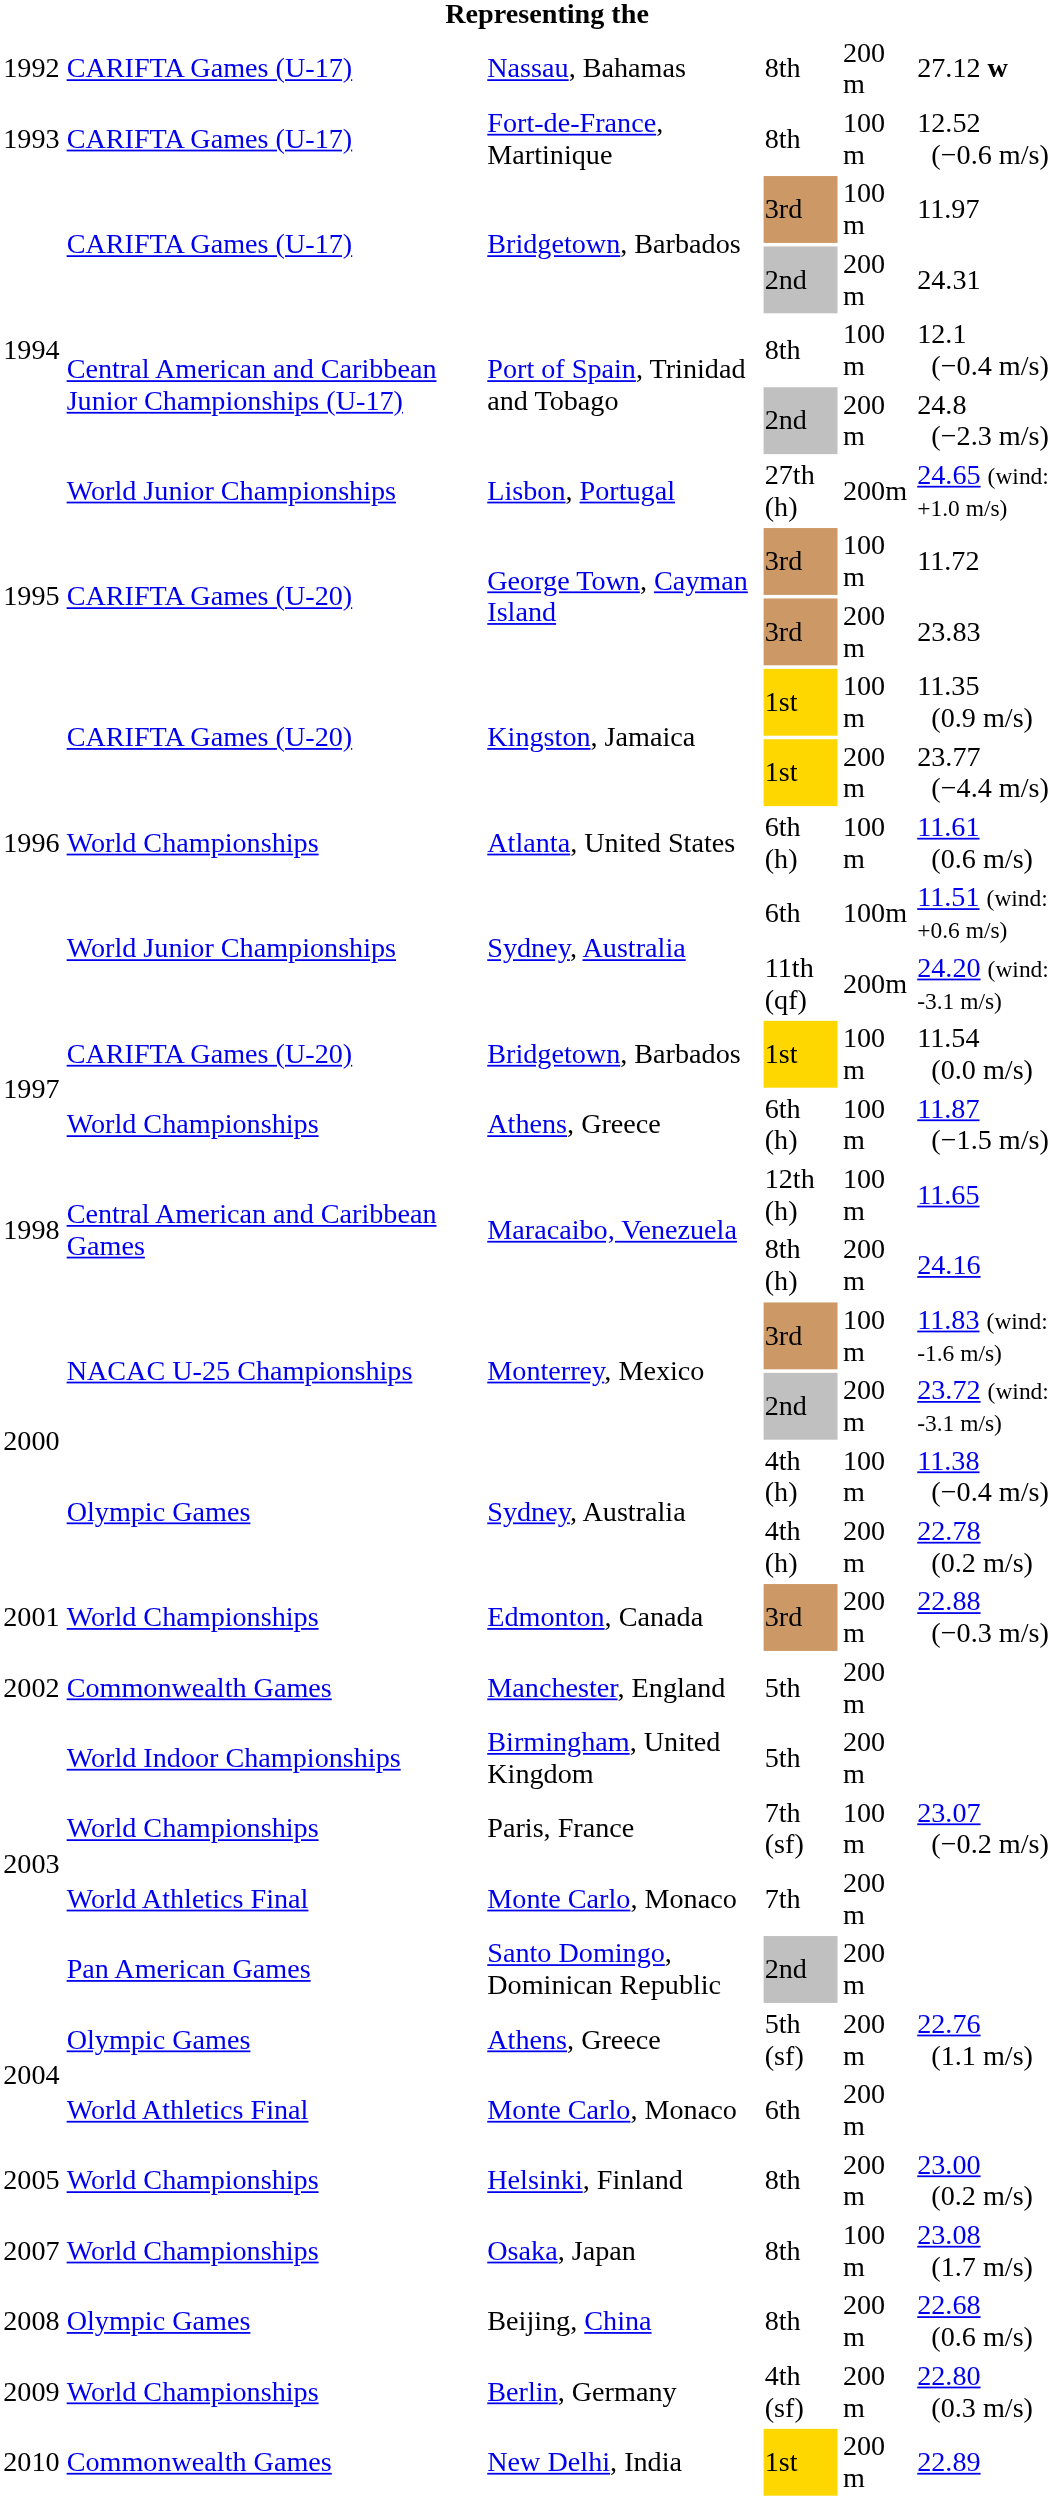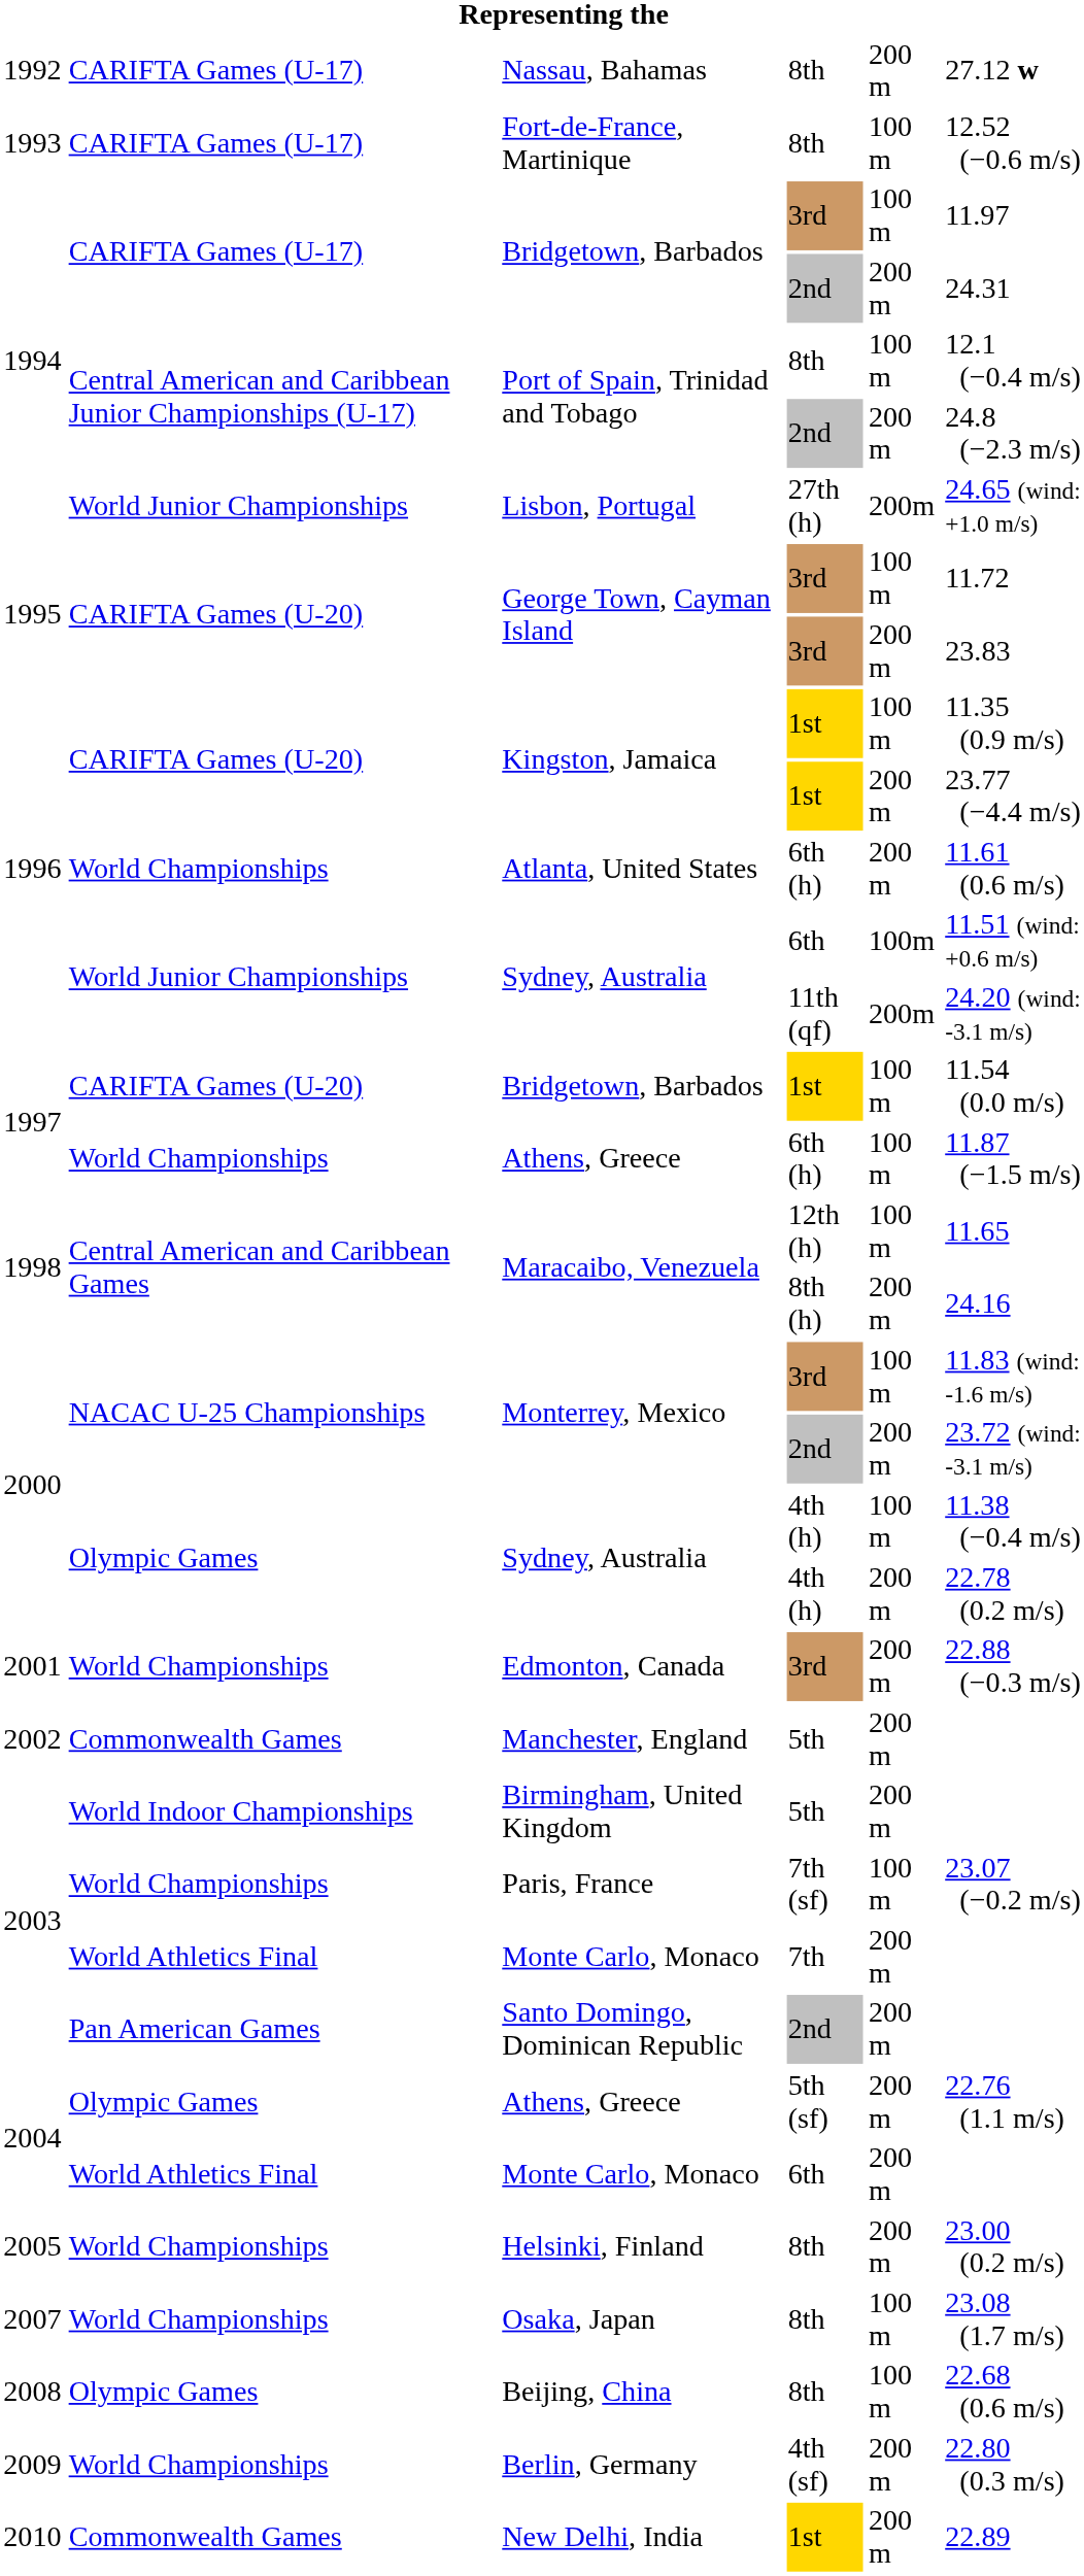Atlanta, United States | column 5: 100 m -> 200 m
Beijing, China | column 5: 200 m -> 100 m
